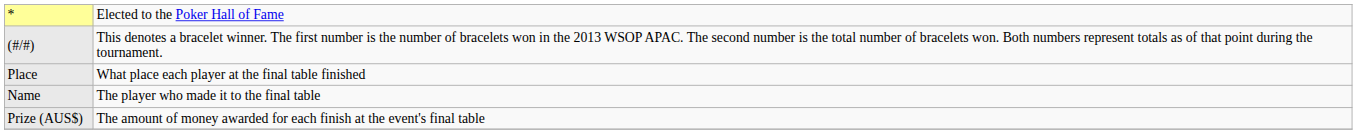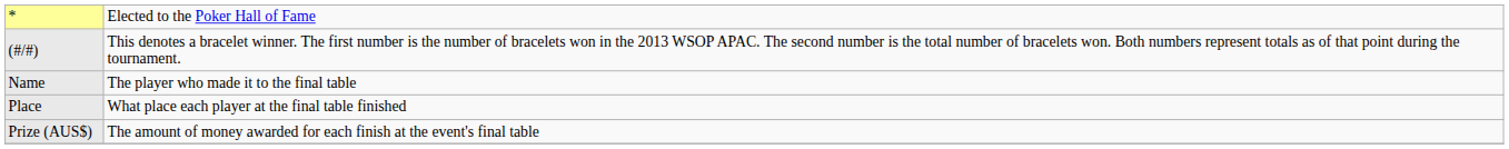rows swapped: Place <-> Name
